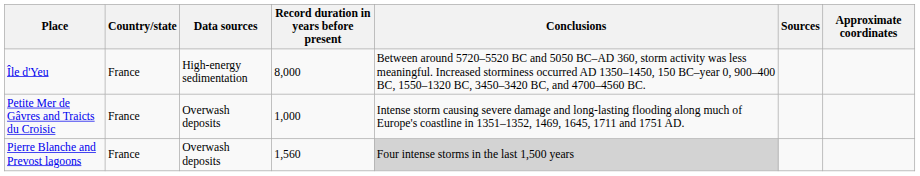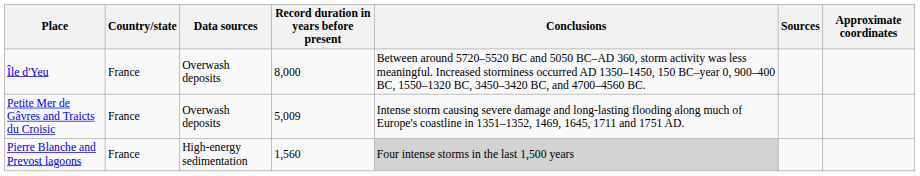Île d'Yeu | Data sources: High-energy sedimentation -> Overwash deposits
Petite Mer de Gâvres and Traicts du Croisic | Record duration in years before present: 1,000 -> 5,009
Pierre Blanche and Prevost lagoons | Data sources: Overwash deposits -> High-energy sedimentation
